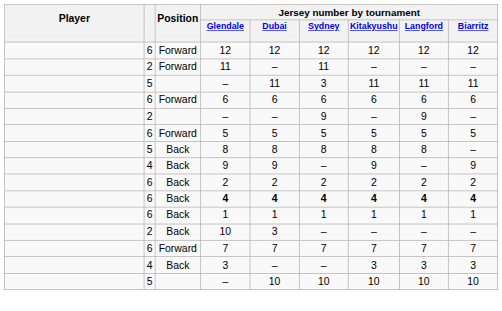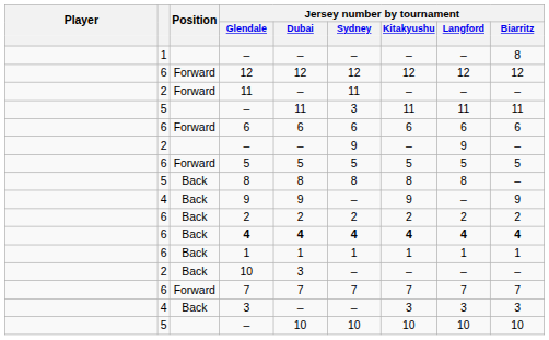+ row: 1 | – | – | – | – | – | 8
